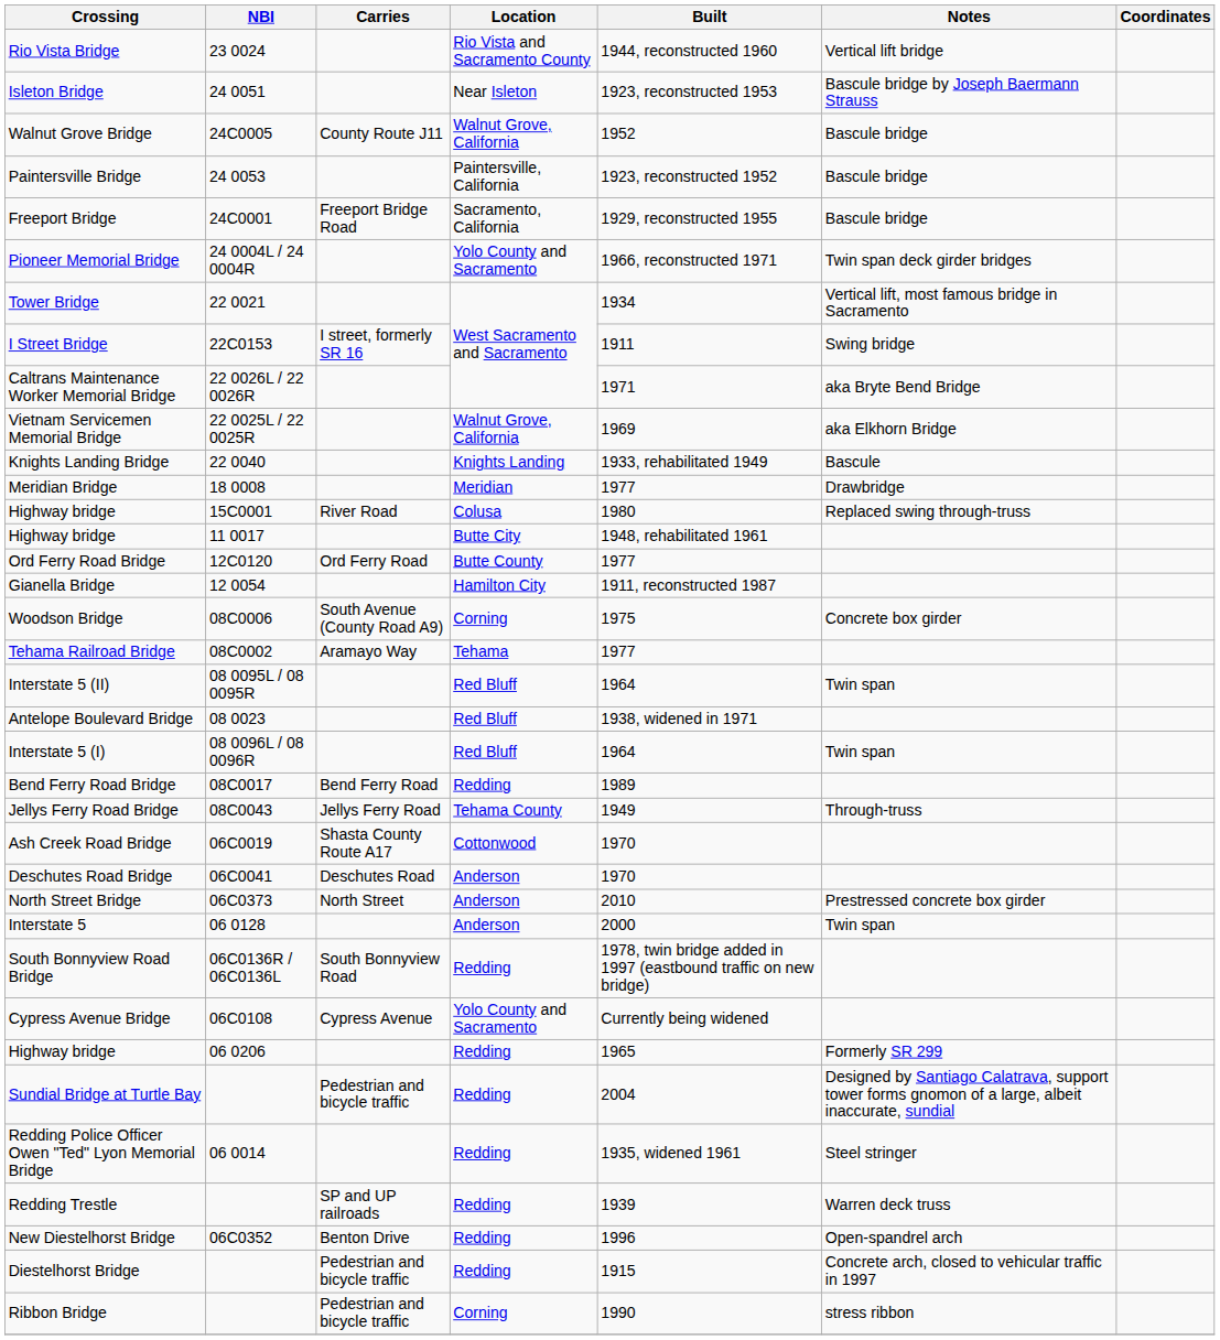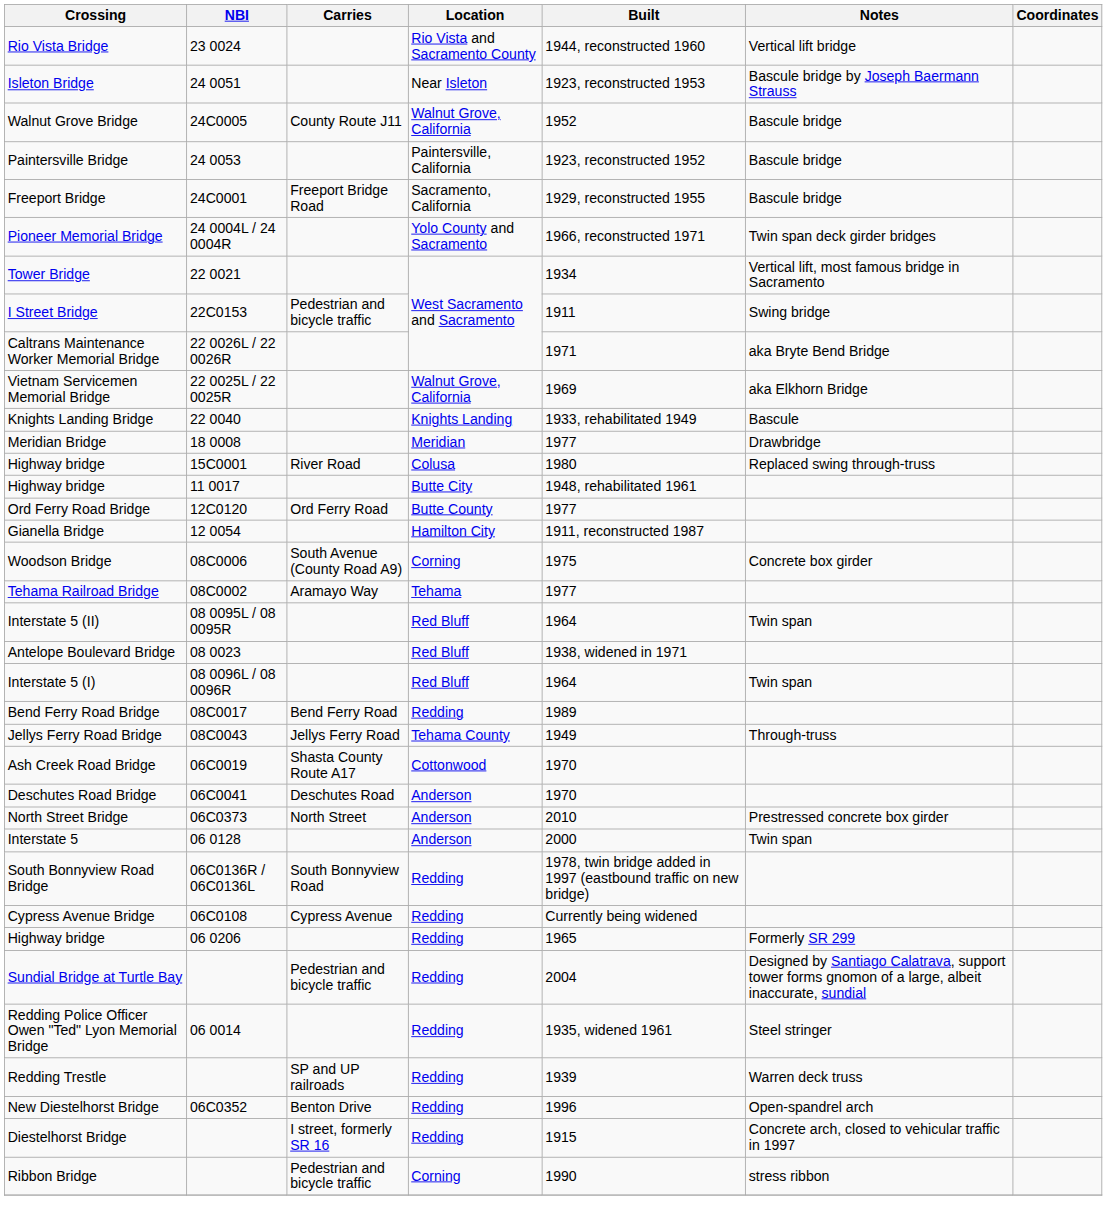I Street Bridge | Carries: I street, formerly SR 16 -> Pedestrian and bicycle traffic
Cypress Avenue Bridge | Location: Yolo County and Sacramento -> Redding
Diestelhorst Bridge | Carries: Pedestrian and bicycle traffic -> I street, formerly SR 16
